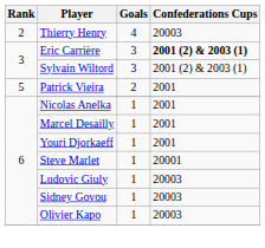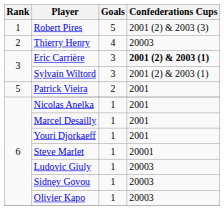+ row: 1 | Robert Pires | 5 | 2001 (2) & 2003 (3)
